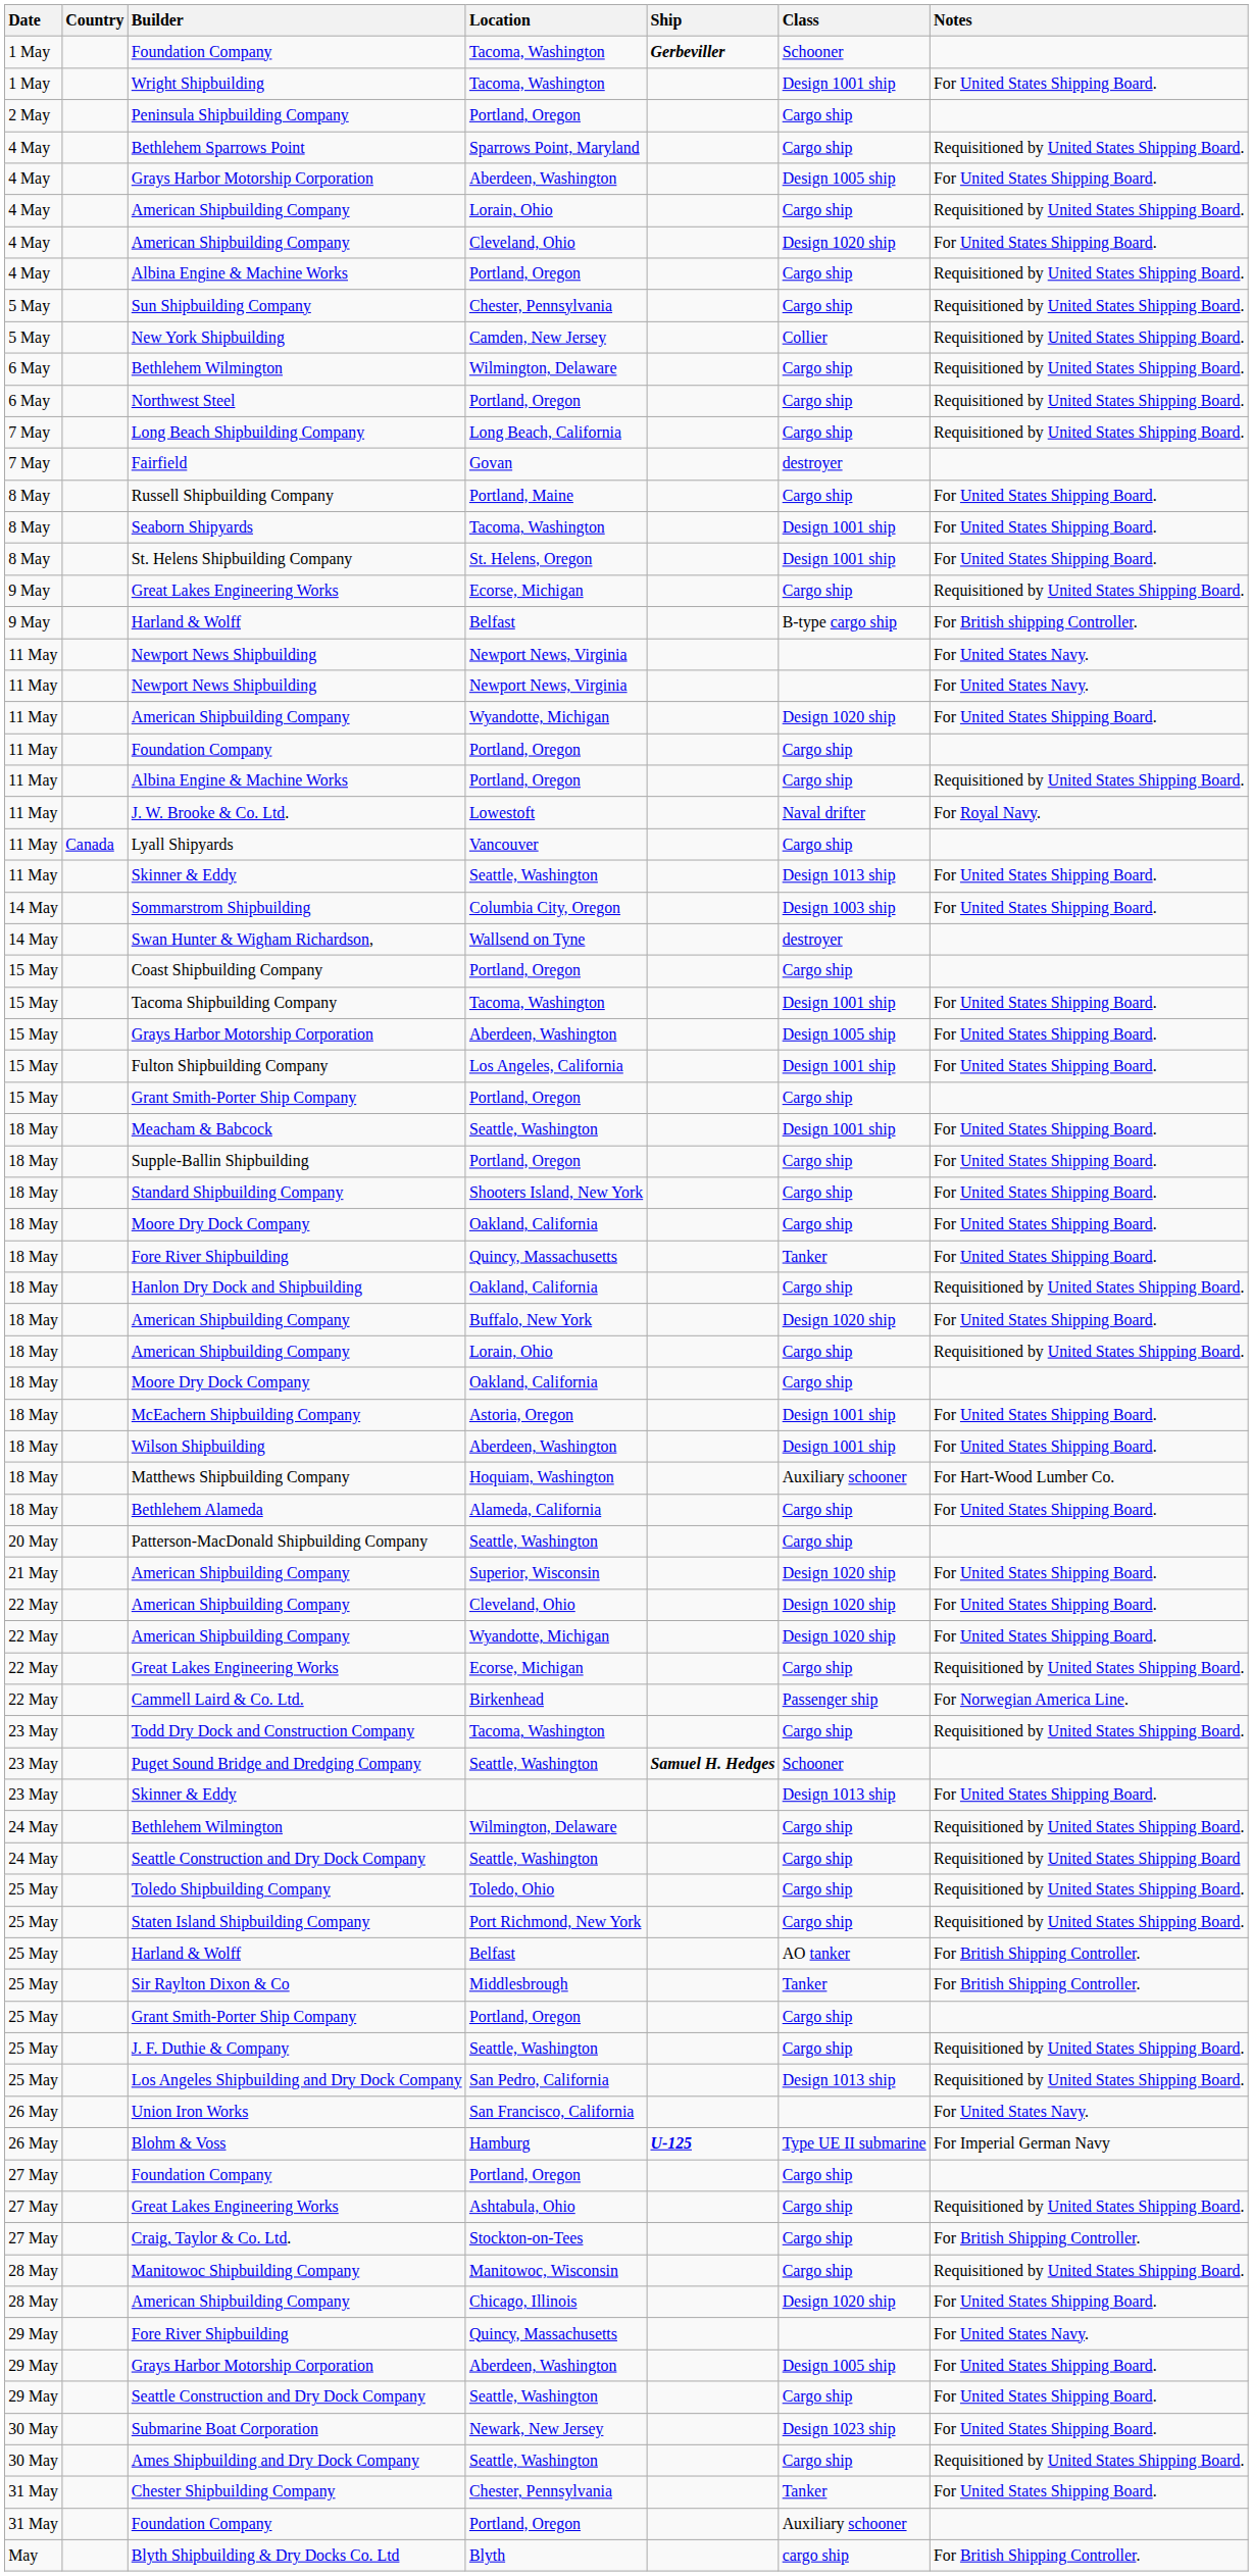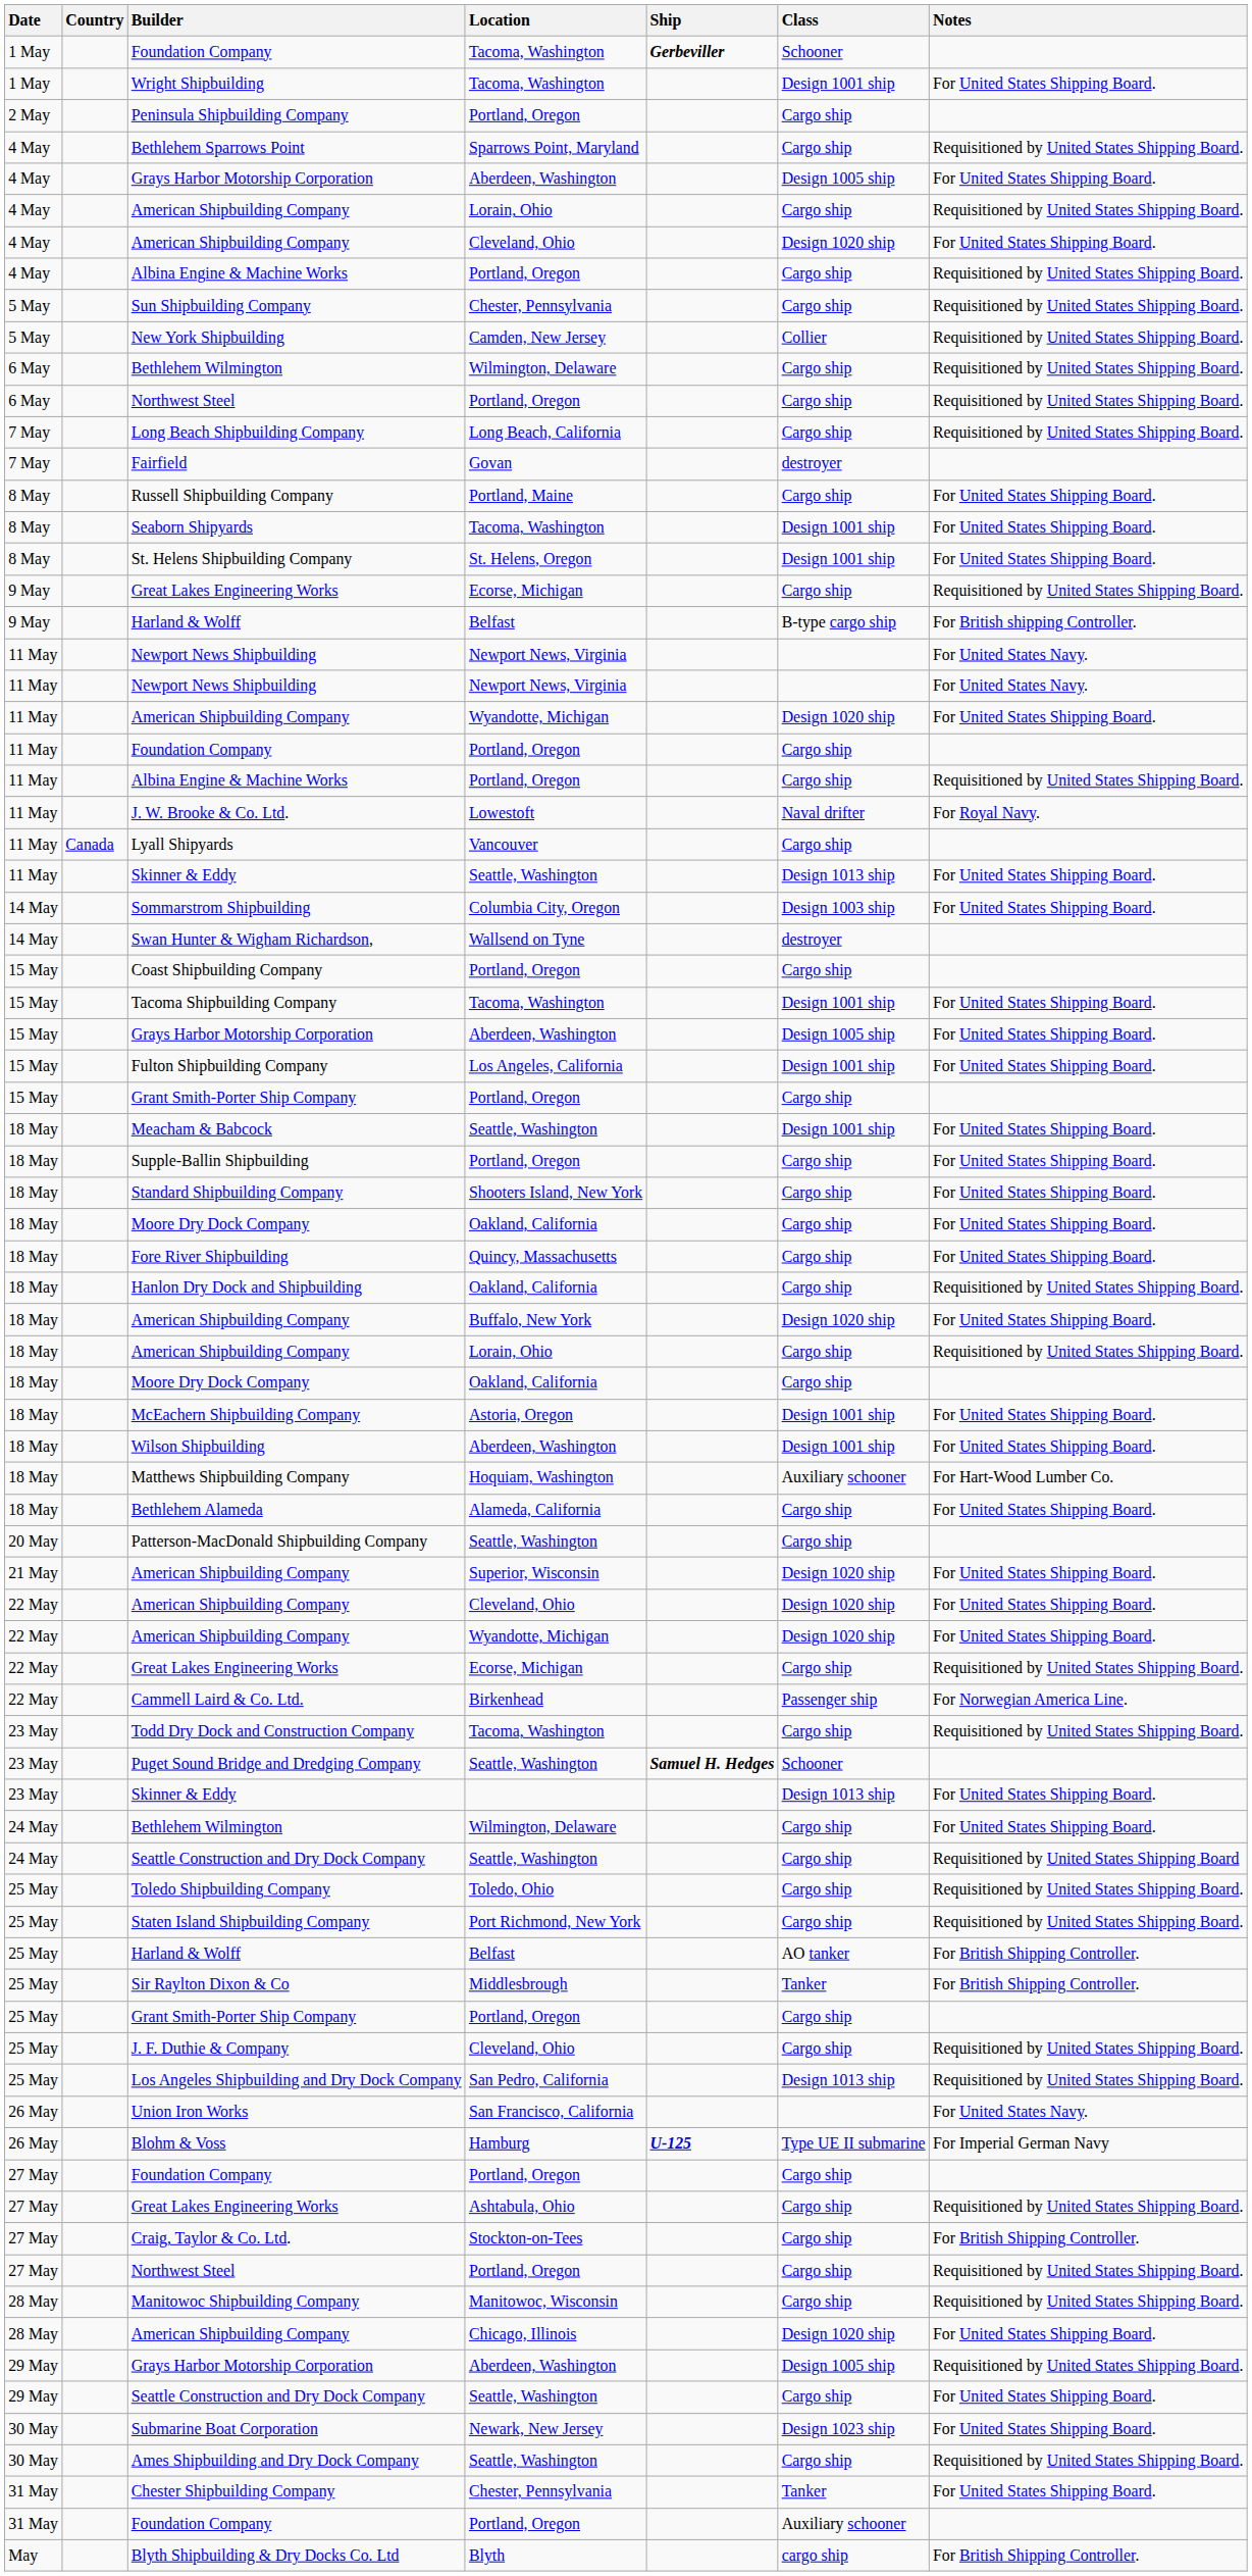18 May / Fore River Shipbuilding | Class: Tanker -> Cargo ship
24 May / Bethlehem Wilmington | Notes: Requisitioned by United States Shipping Board. -> For United States Shipping Board.
J. F. Duthie & Company | Location: Seattle, Washington -> Cleveland, Ohio
+ row: 27 May | Northwest Steel | Portland, Oregon | Cargo ship | Requisitioned by United States Shipping Board.
- row: 29 May | Fore River Shipbuilding | Quincy, Massachusetts | For United States Navy.
29 May / Grays Harbor Motorship Corporation | Notes: For United States Shipping Board. -> Requisitioned by United States Shipping Board.
